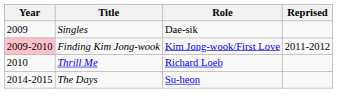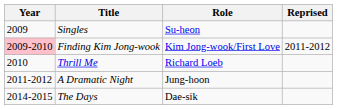Singles | Role: Dae-sik -> Su-heon
+ row: 2011-2012 | A Dramatic Night | Jung-hoon
The Days | Role: Su-heon -> Dae-sik
